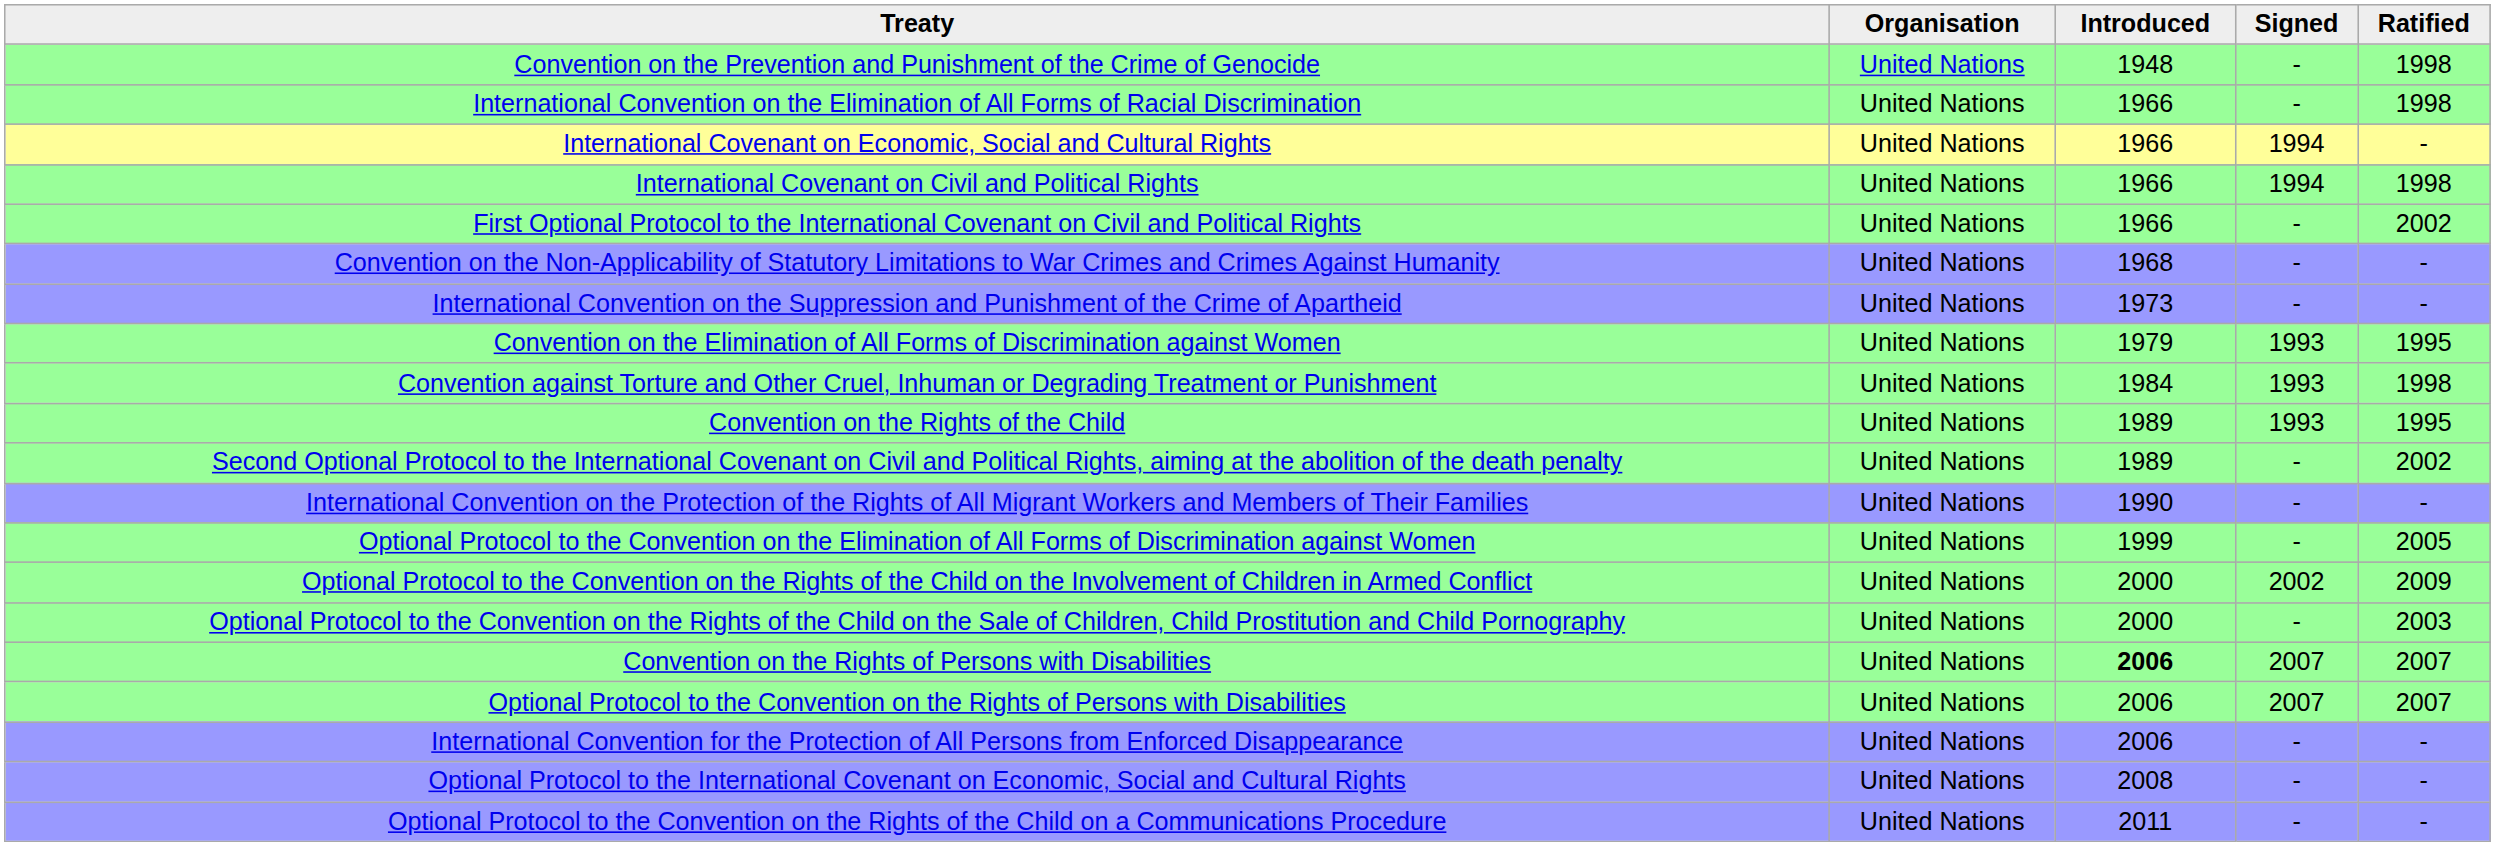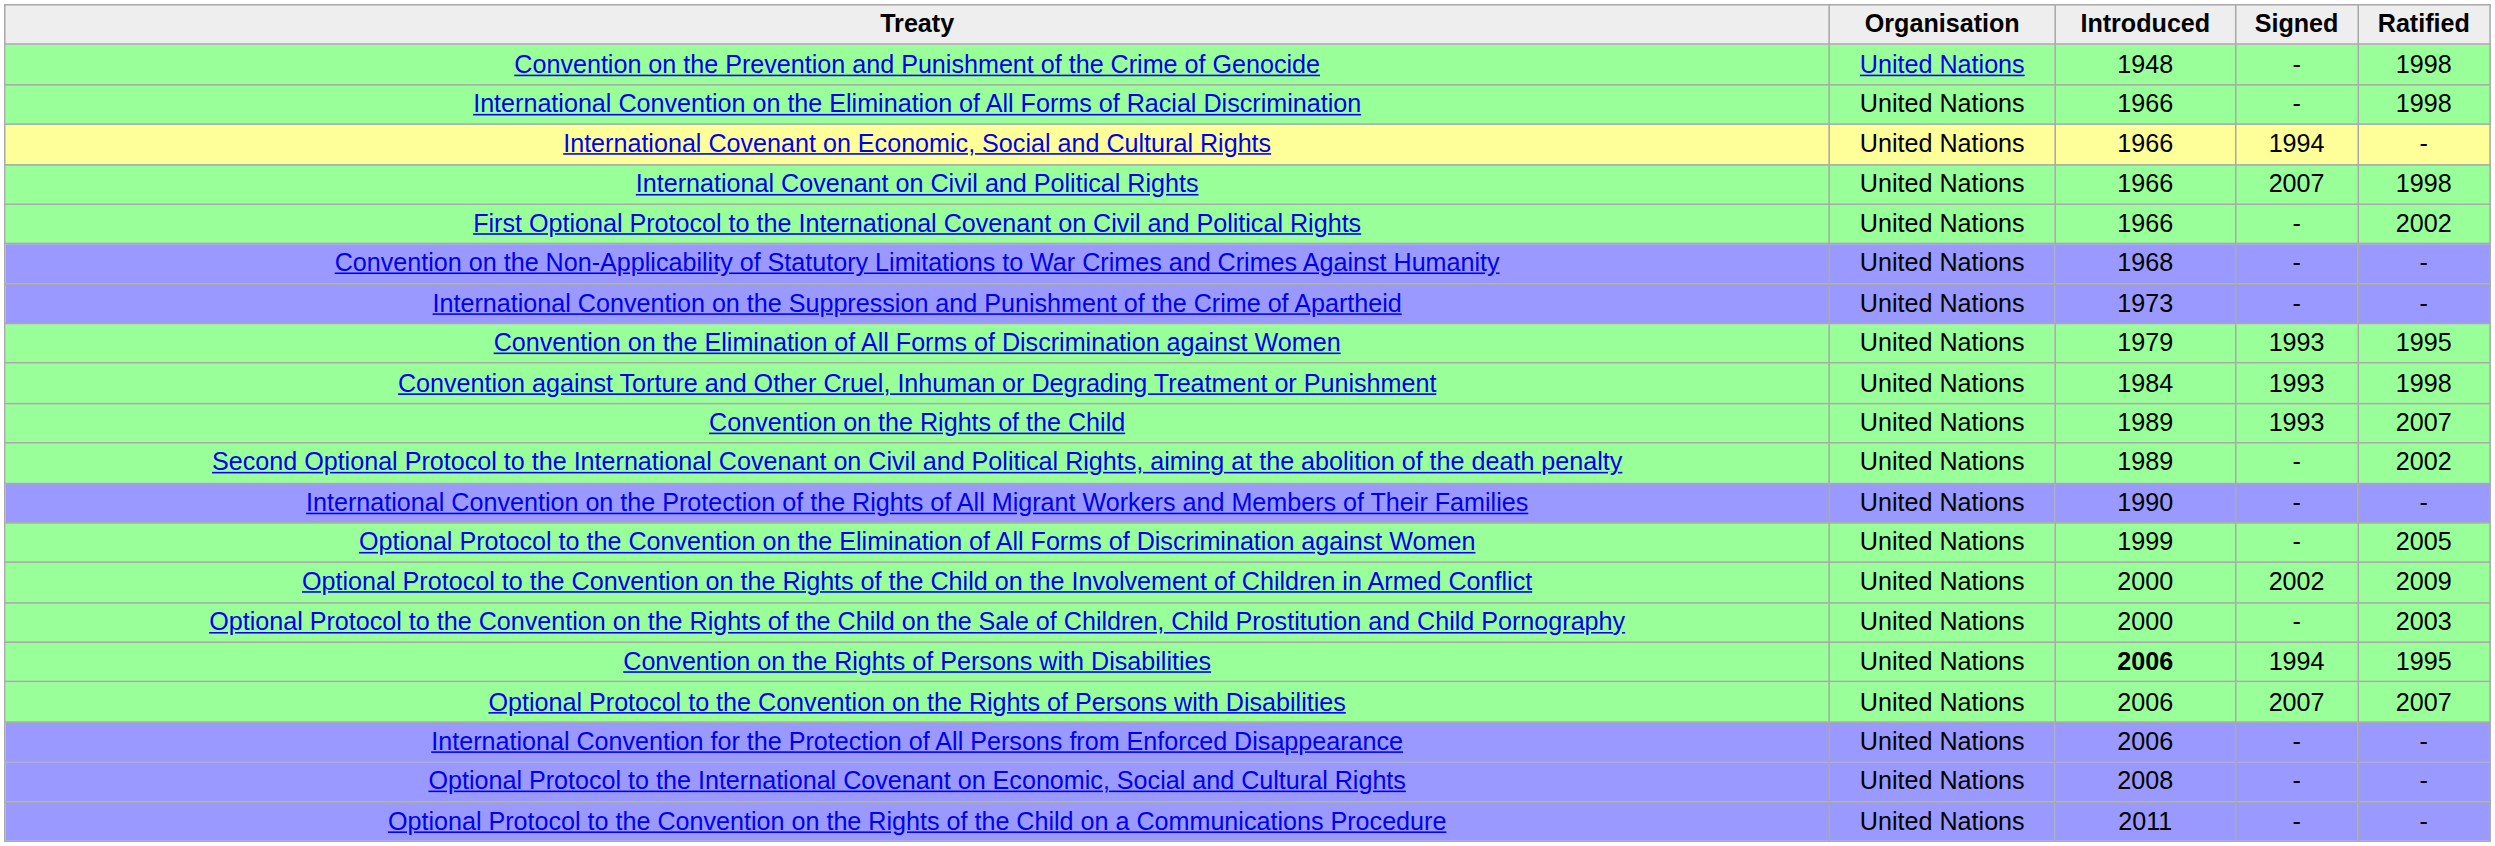International Covenant on Civil and Political Rights | column 4: 1994 -> 2007
Convention on the Rights of the Child | column 5: 1995 -> 2007
Convention on the Rights of Persons with Disabilities | column 4: 2007 -> 1994
Convention on the Rights of Persons with Disabilities | column 5: 2007 -> 1995
